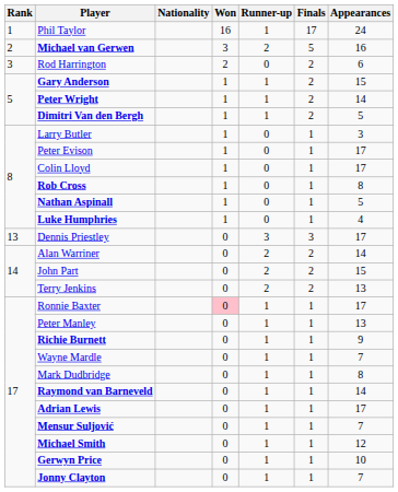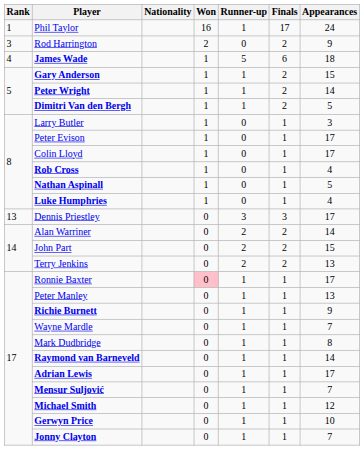- row: 2 | Michael van Gerwen | 3 | 2 | 5 | 16
Rod Harrington | Appearances: 6 -> 9
+ row: 4 | James Wade | 1 | 5 | 6 | 18
Rob Cross | Appearances: 8 -> 4
